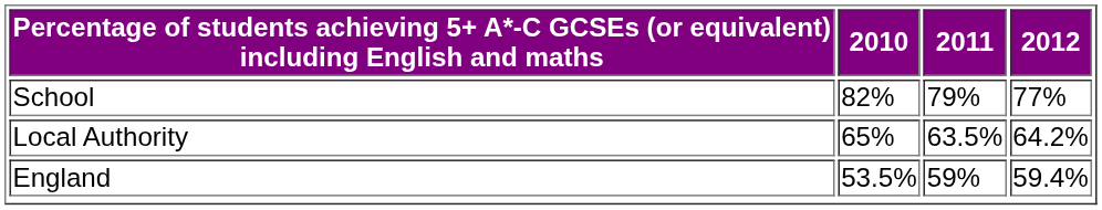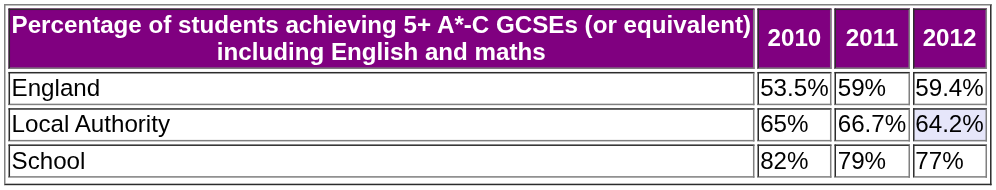rows swapped: School <-> England
Local Authority | 2011: 63.5% -> 66.7%
Local Authority | 2012: no background -> lavender background
